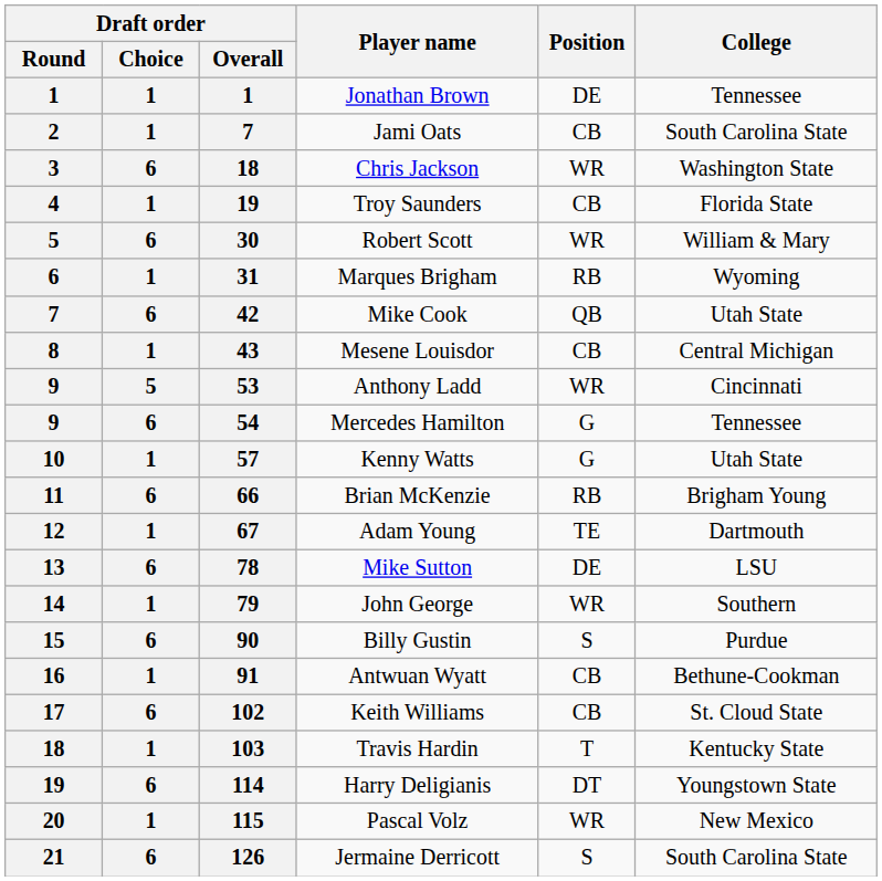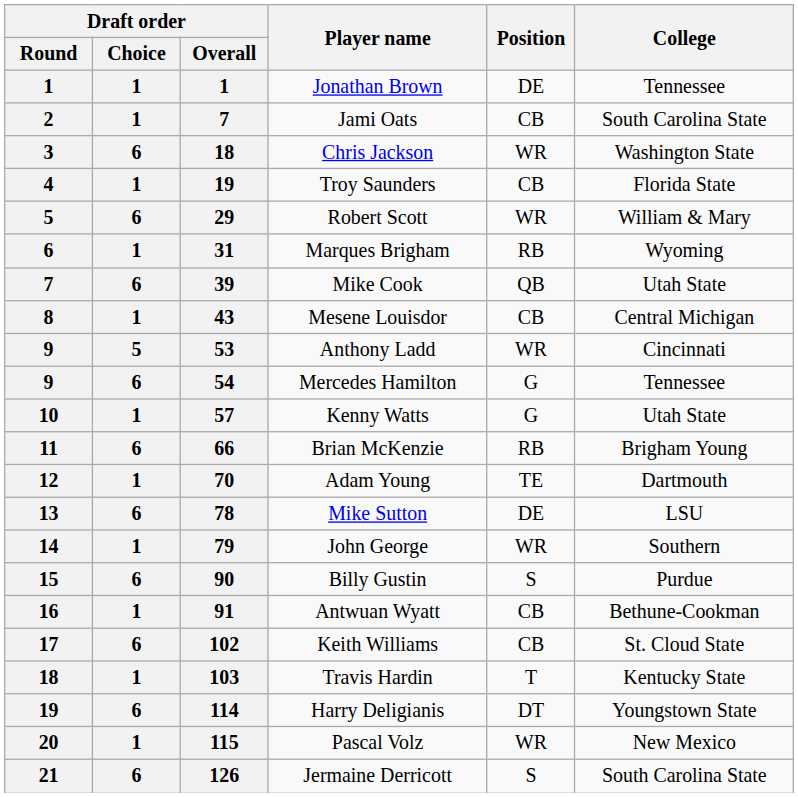Robert Scott | Draft order / Overall: 30 -> 29
Mike Cook | Draft order / Overall: 42 -> 39
Adam Young | Draft order / Overall: 67 -> 70
